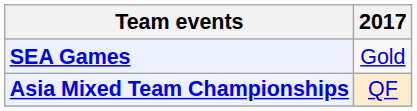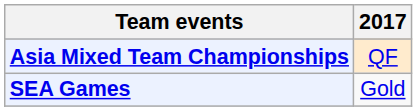rows swapped: SEA Games <-> Asia Mixed Team Championships
